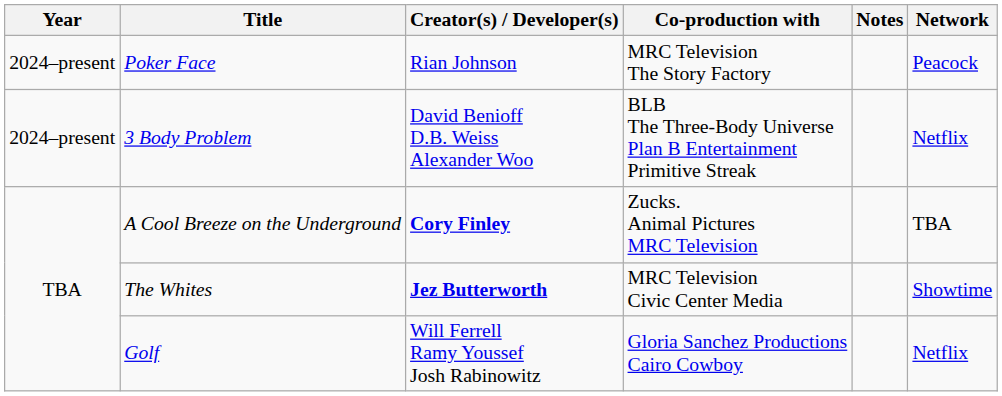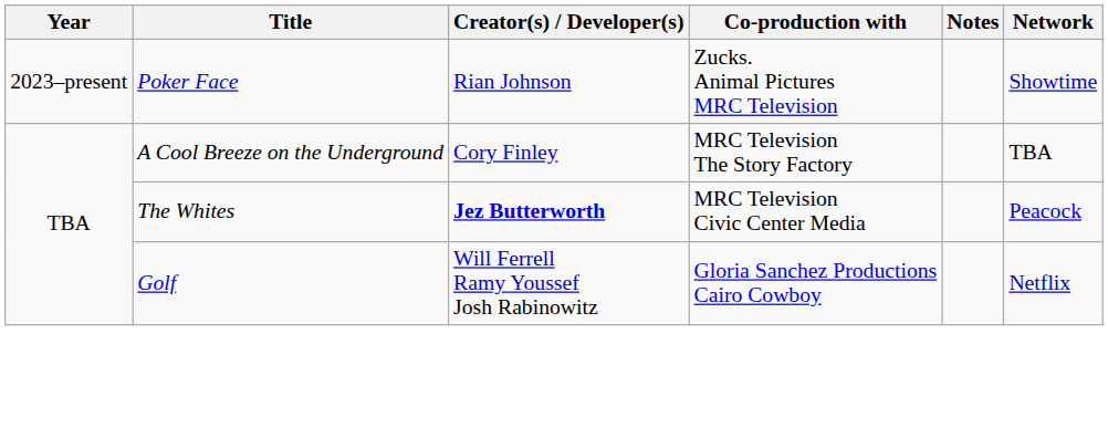Poker Face | Year: 2024–present -> 2023–present
Poker Face | Co-production with: MRC Television The Story Factory -> Zucks. Animal Pictures MRC Television
Poker Face | Network: Peacock -> Showtime
- row: 2024–present | 3 Body Problem | David Benioff D.B. Weiss Alexander Woo | BLB The Three-Body Universe Plan B Entertainment Primitive Streak | Netflix
A Cool Breeze on the Underground | Creator(s) / Developer(s): bold -> normal
A Cool Breeze on the Underground | Co-production with: Zucks. Animal Pictures MRC Television -> MRC Television The Story Factory
The Whites | Network: Showtime -> Peacock
